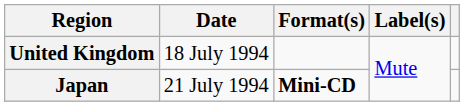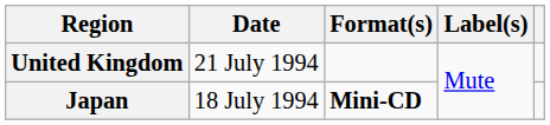United Kingdom | Date: 18 July 1994 -> 21 July 1994
Japan | Date: 21 July 1994 -> 18 July 1994
